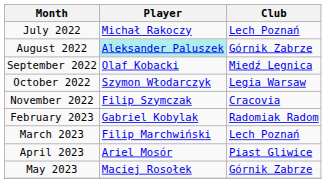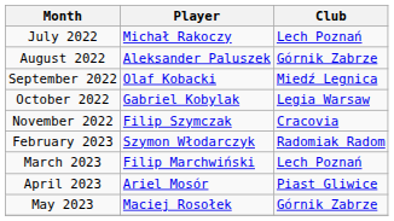August 2022 | Player: paleturquoise background -> no background
October 2022 | Player: Szymon Włodarczyk -> Gabriel Kobylak
February 2023 | Player: Gabriel Kobylak -> Szymon Włodarczyk
